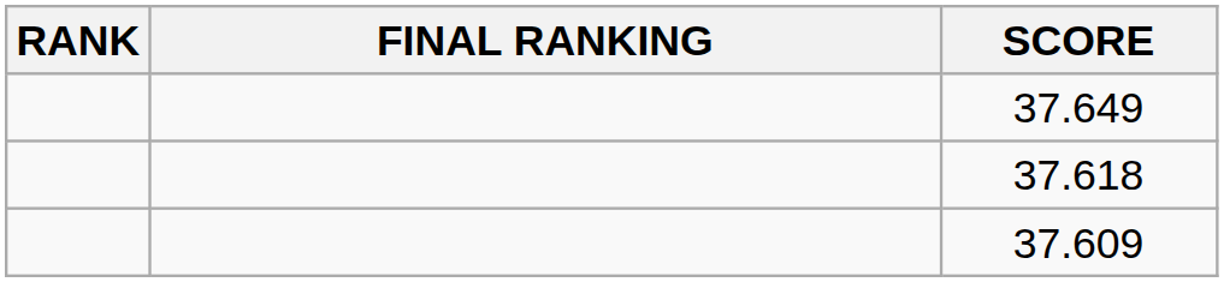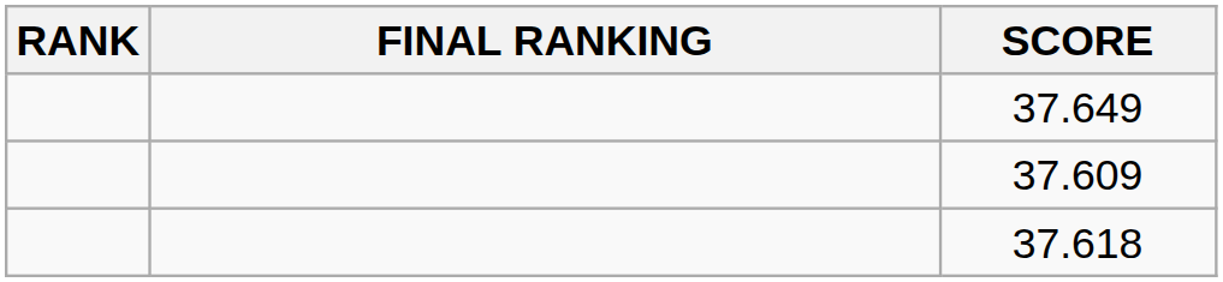rows swapped: 37.618 <-> 37.609
